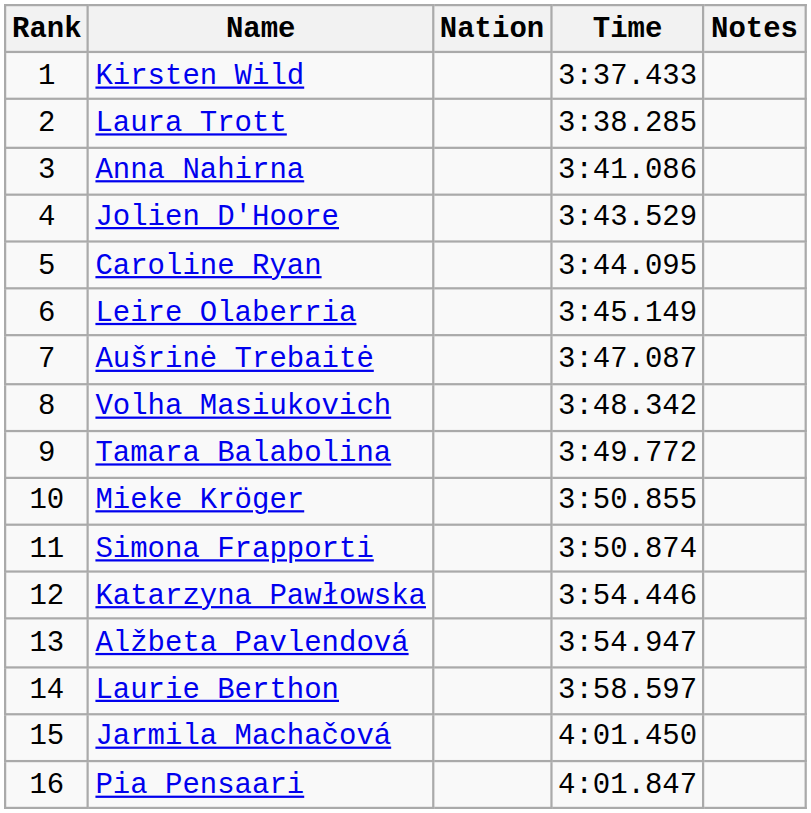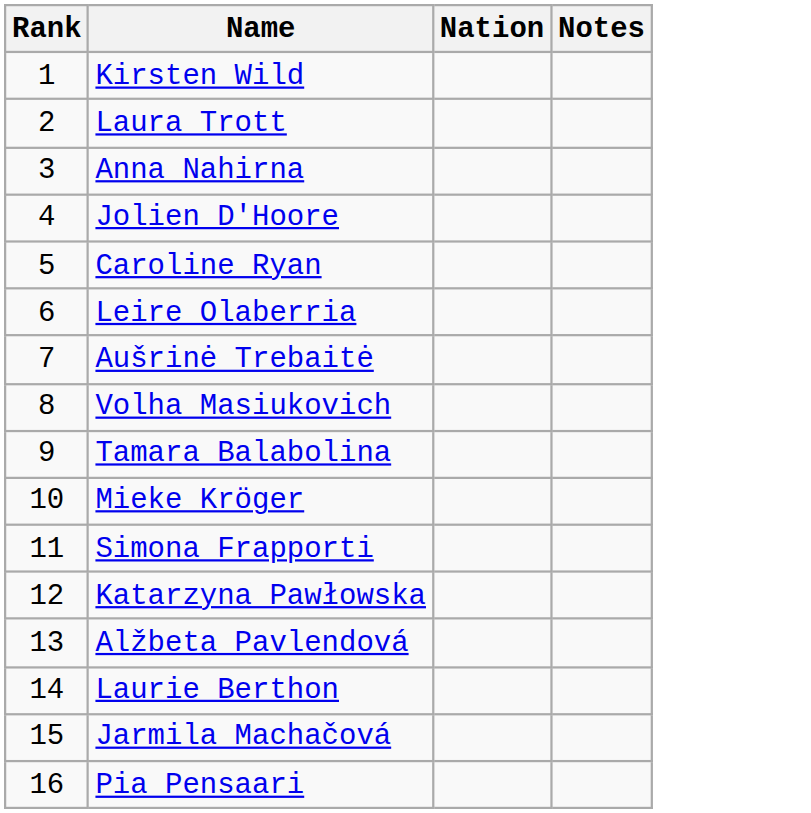- column: Time | 3:37.433 | 3:38.285 | 3:41.086 | 3:43.529 | 3:44.095 | 3:45.149 | 3:47.087 | 3:48.342 | 3:49.772 | 3:50.855 | 3:50.874 | 3:54.446 | 3:54.947 | 3:58.597 | 4:01.450 | 4:01.847
